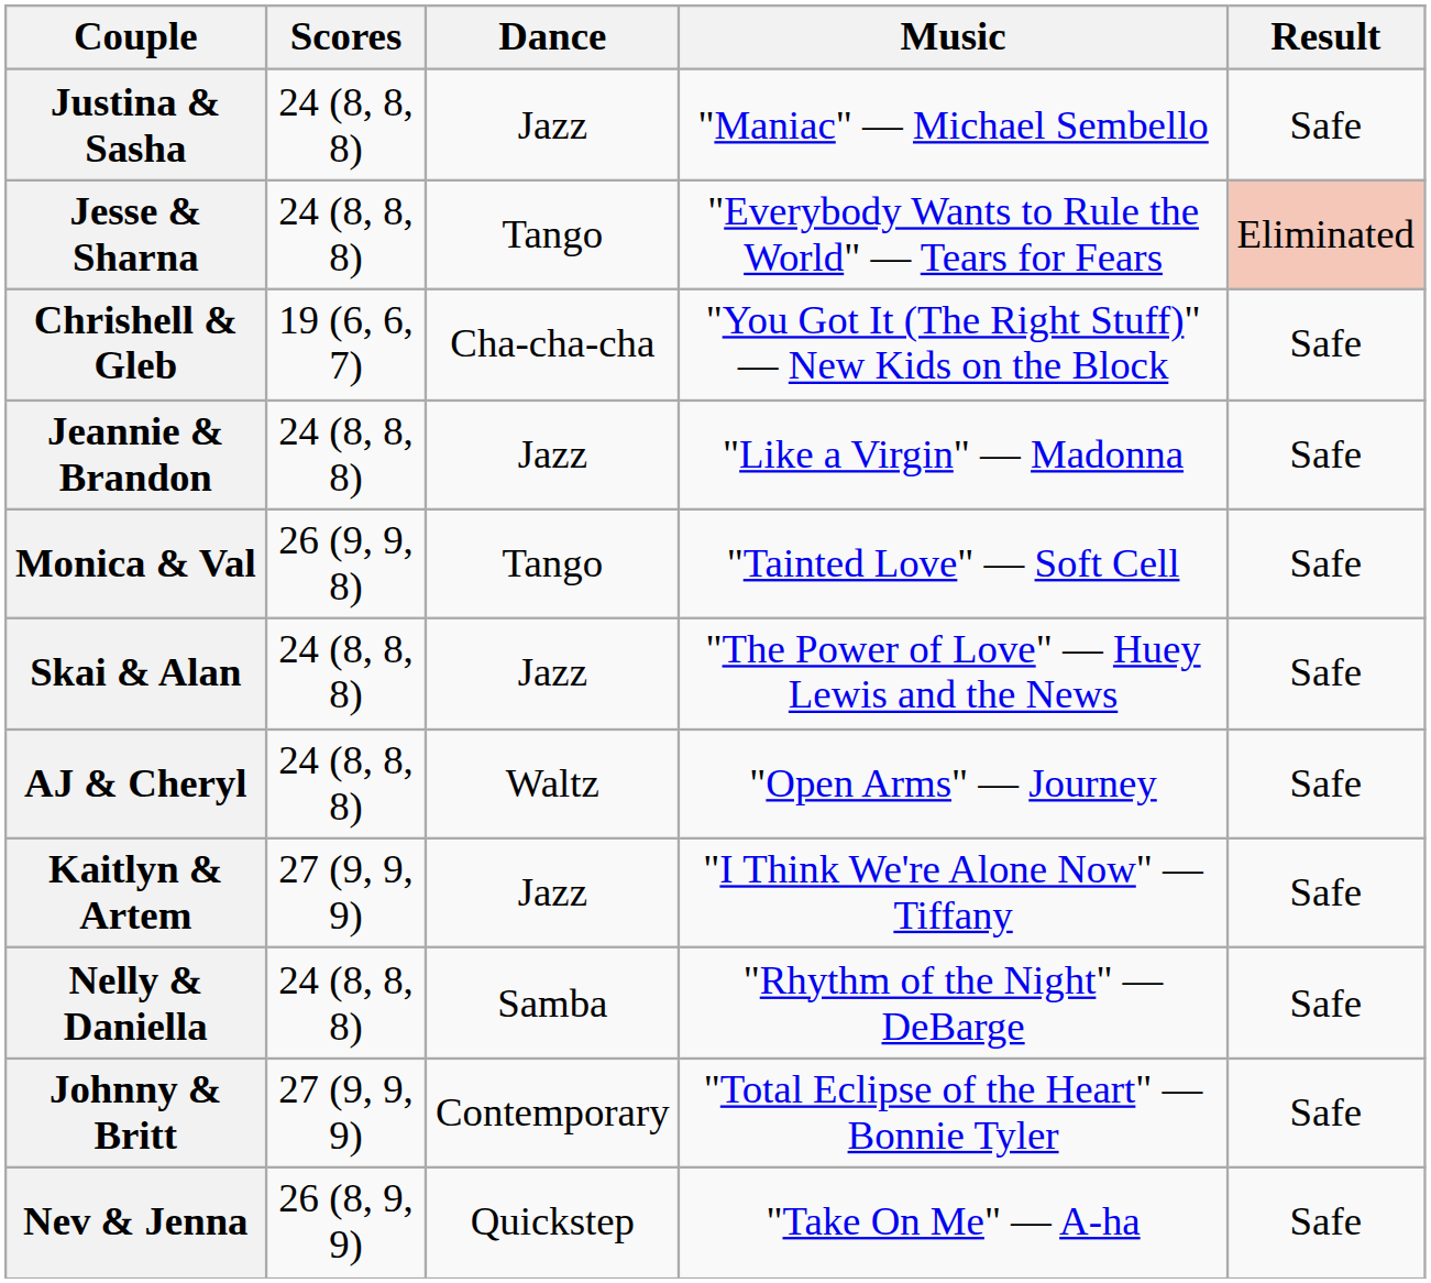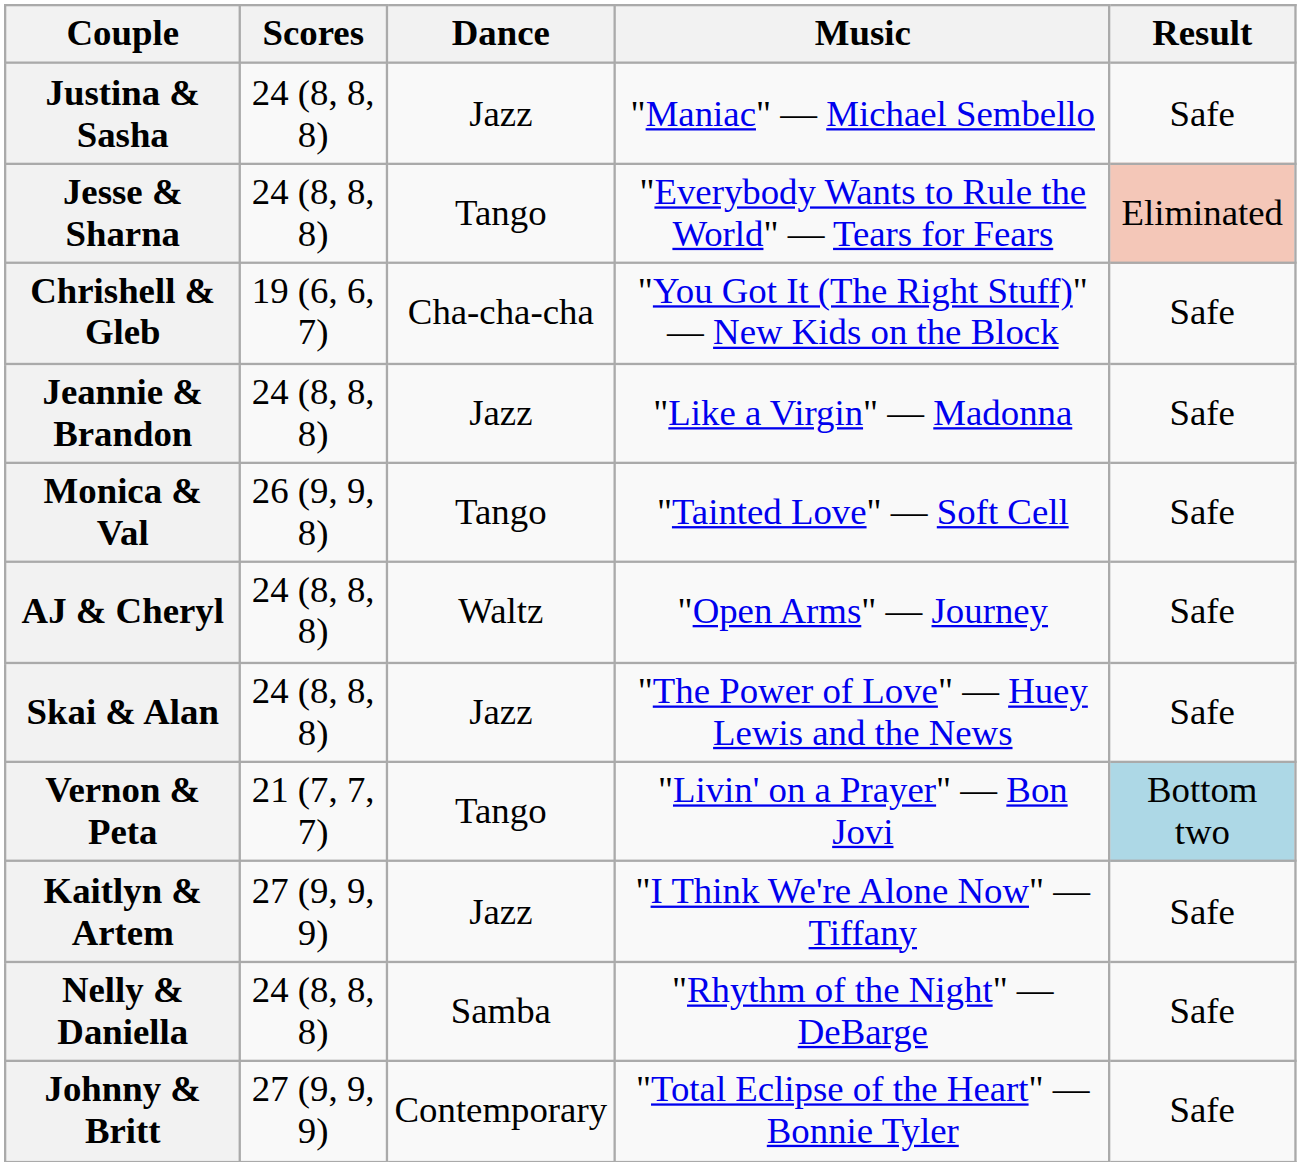rows swapped: AJ & Cheryl <-> Skai & Alan
+ row: Vernon & Peta | 21 (7, 7, 7) | Tango | "Livin' on a Prayer" — Bon Jovi | Bottom two
- row: Nev & Jenna | 26 (8, 9, 9) | Quickstep | "Take On Me" — A-ha | Safe
